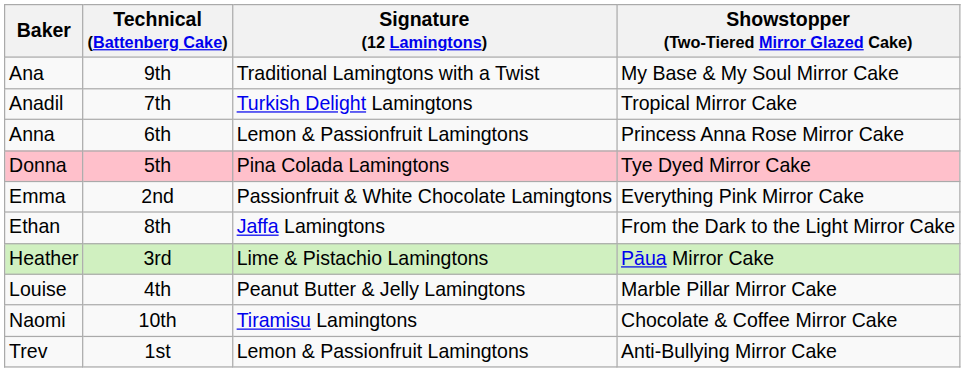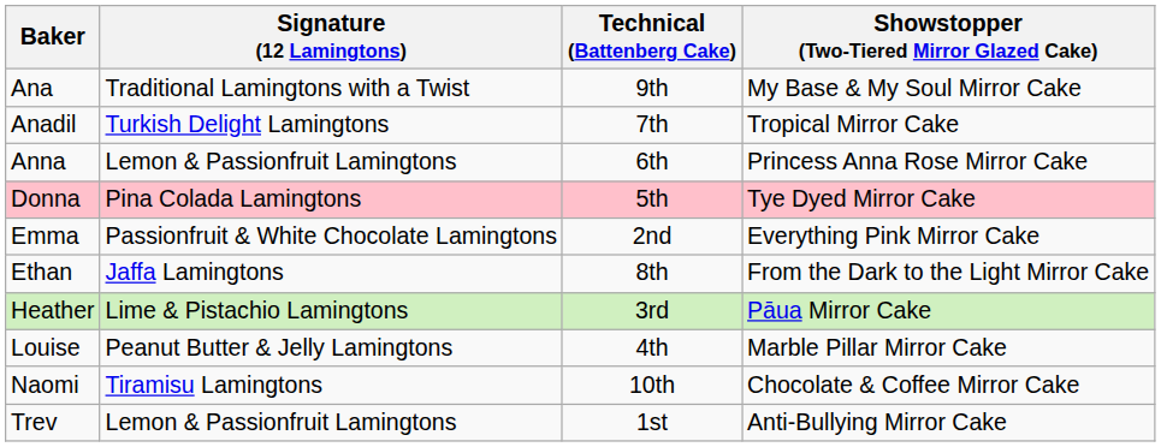columns swapped: Signature (12 Lamingtons) <-> Technical (Battenberg Cake)
